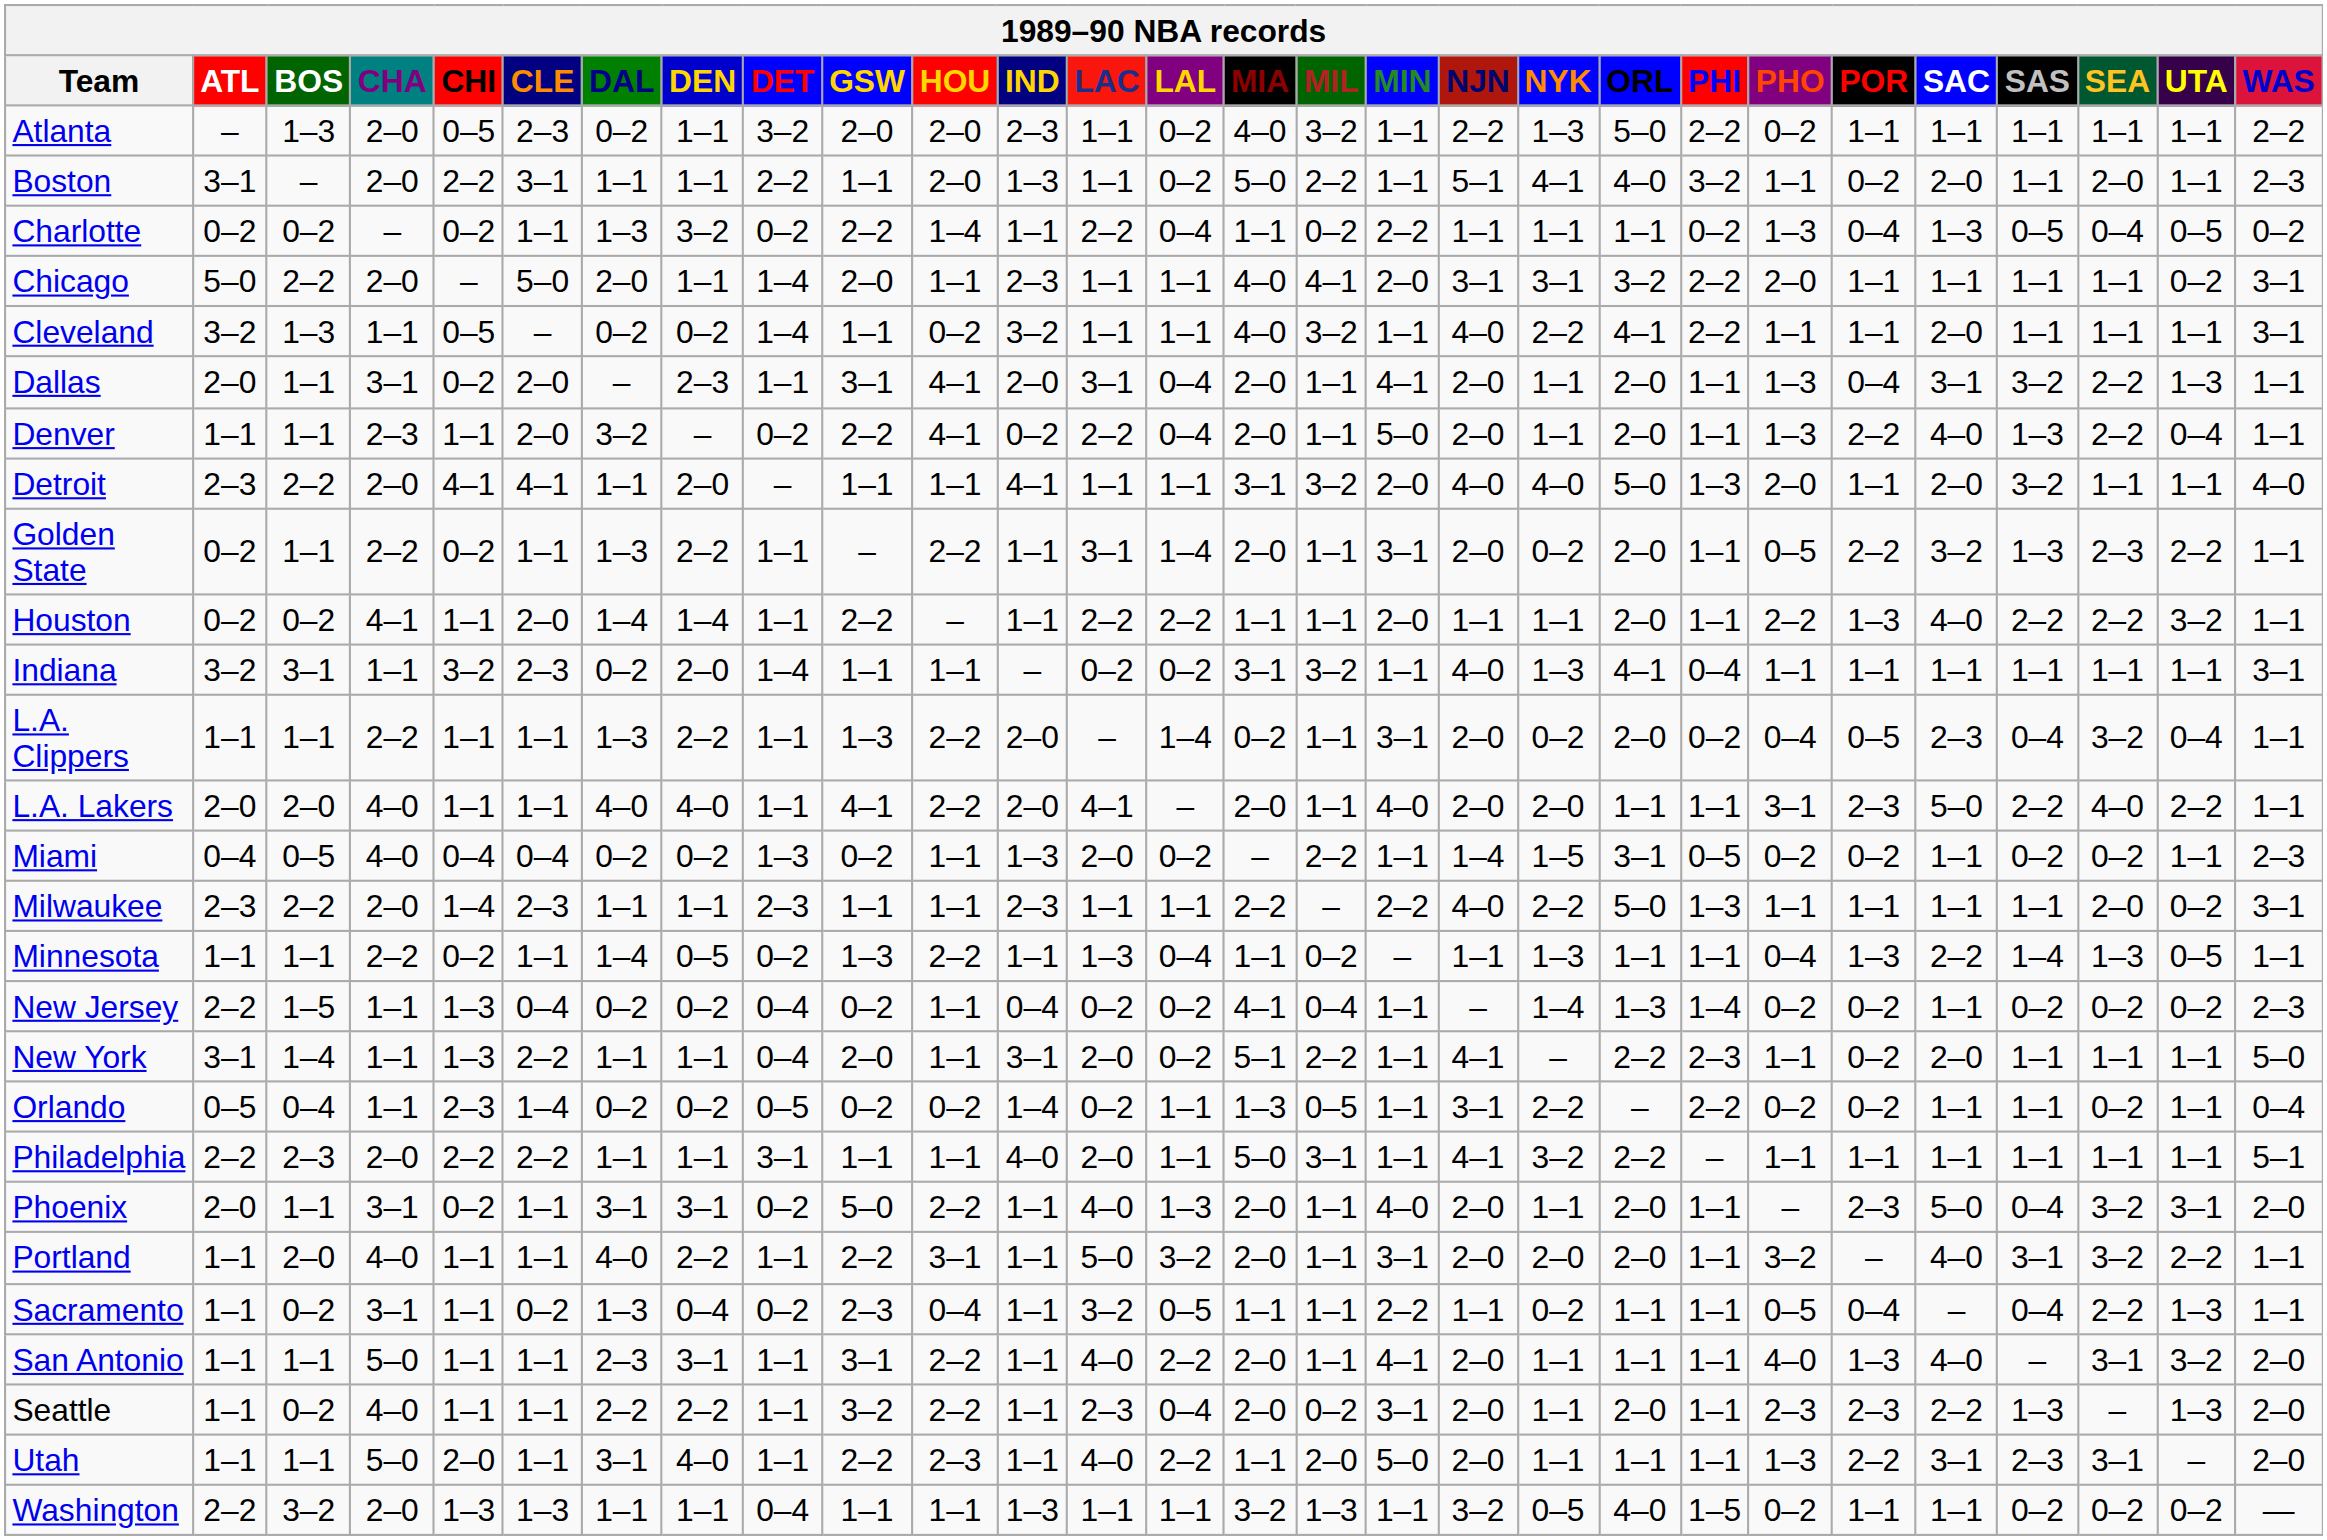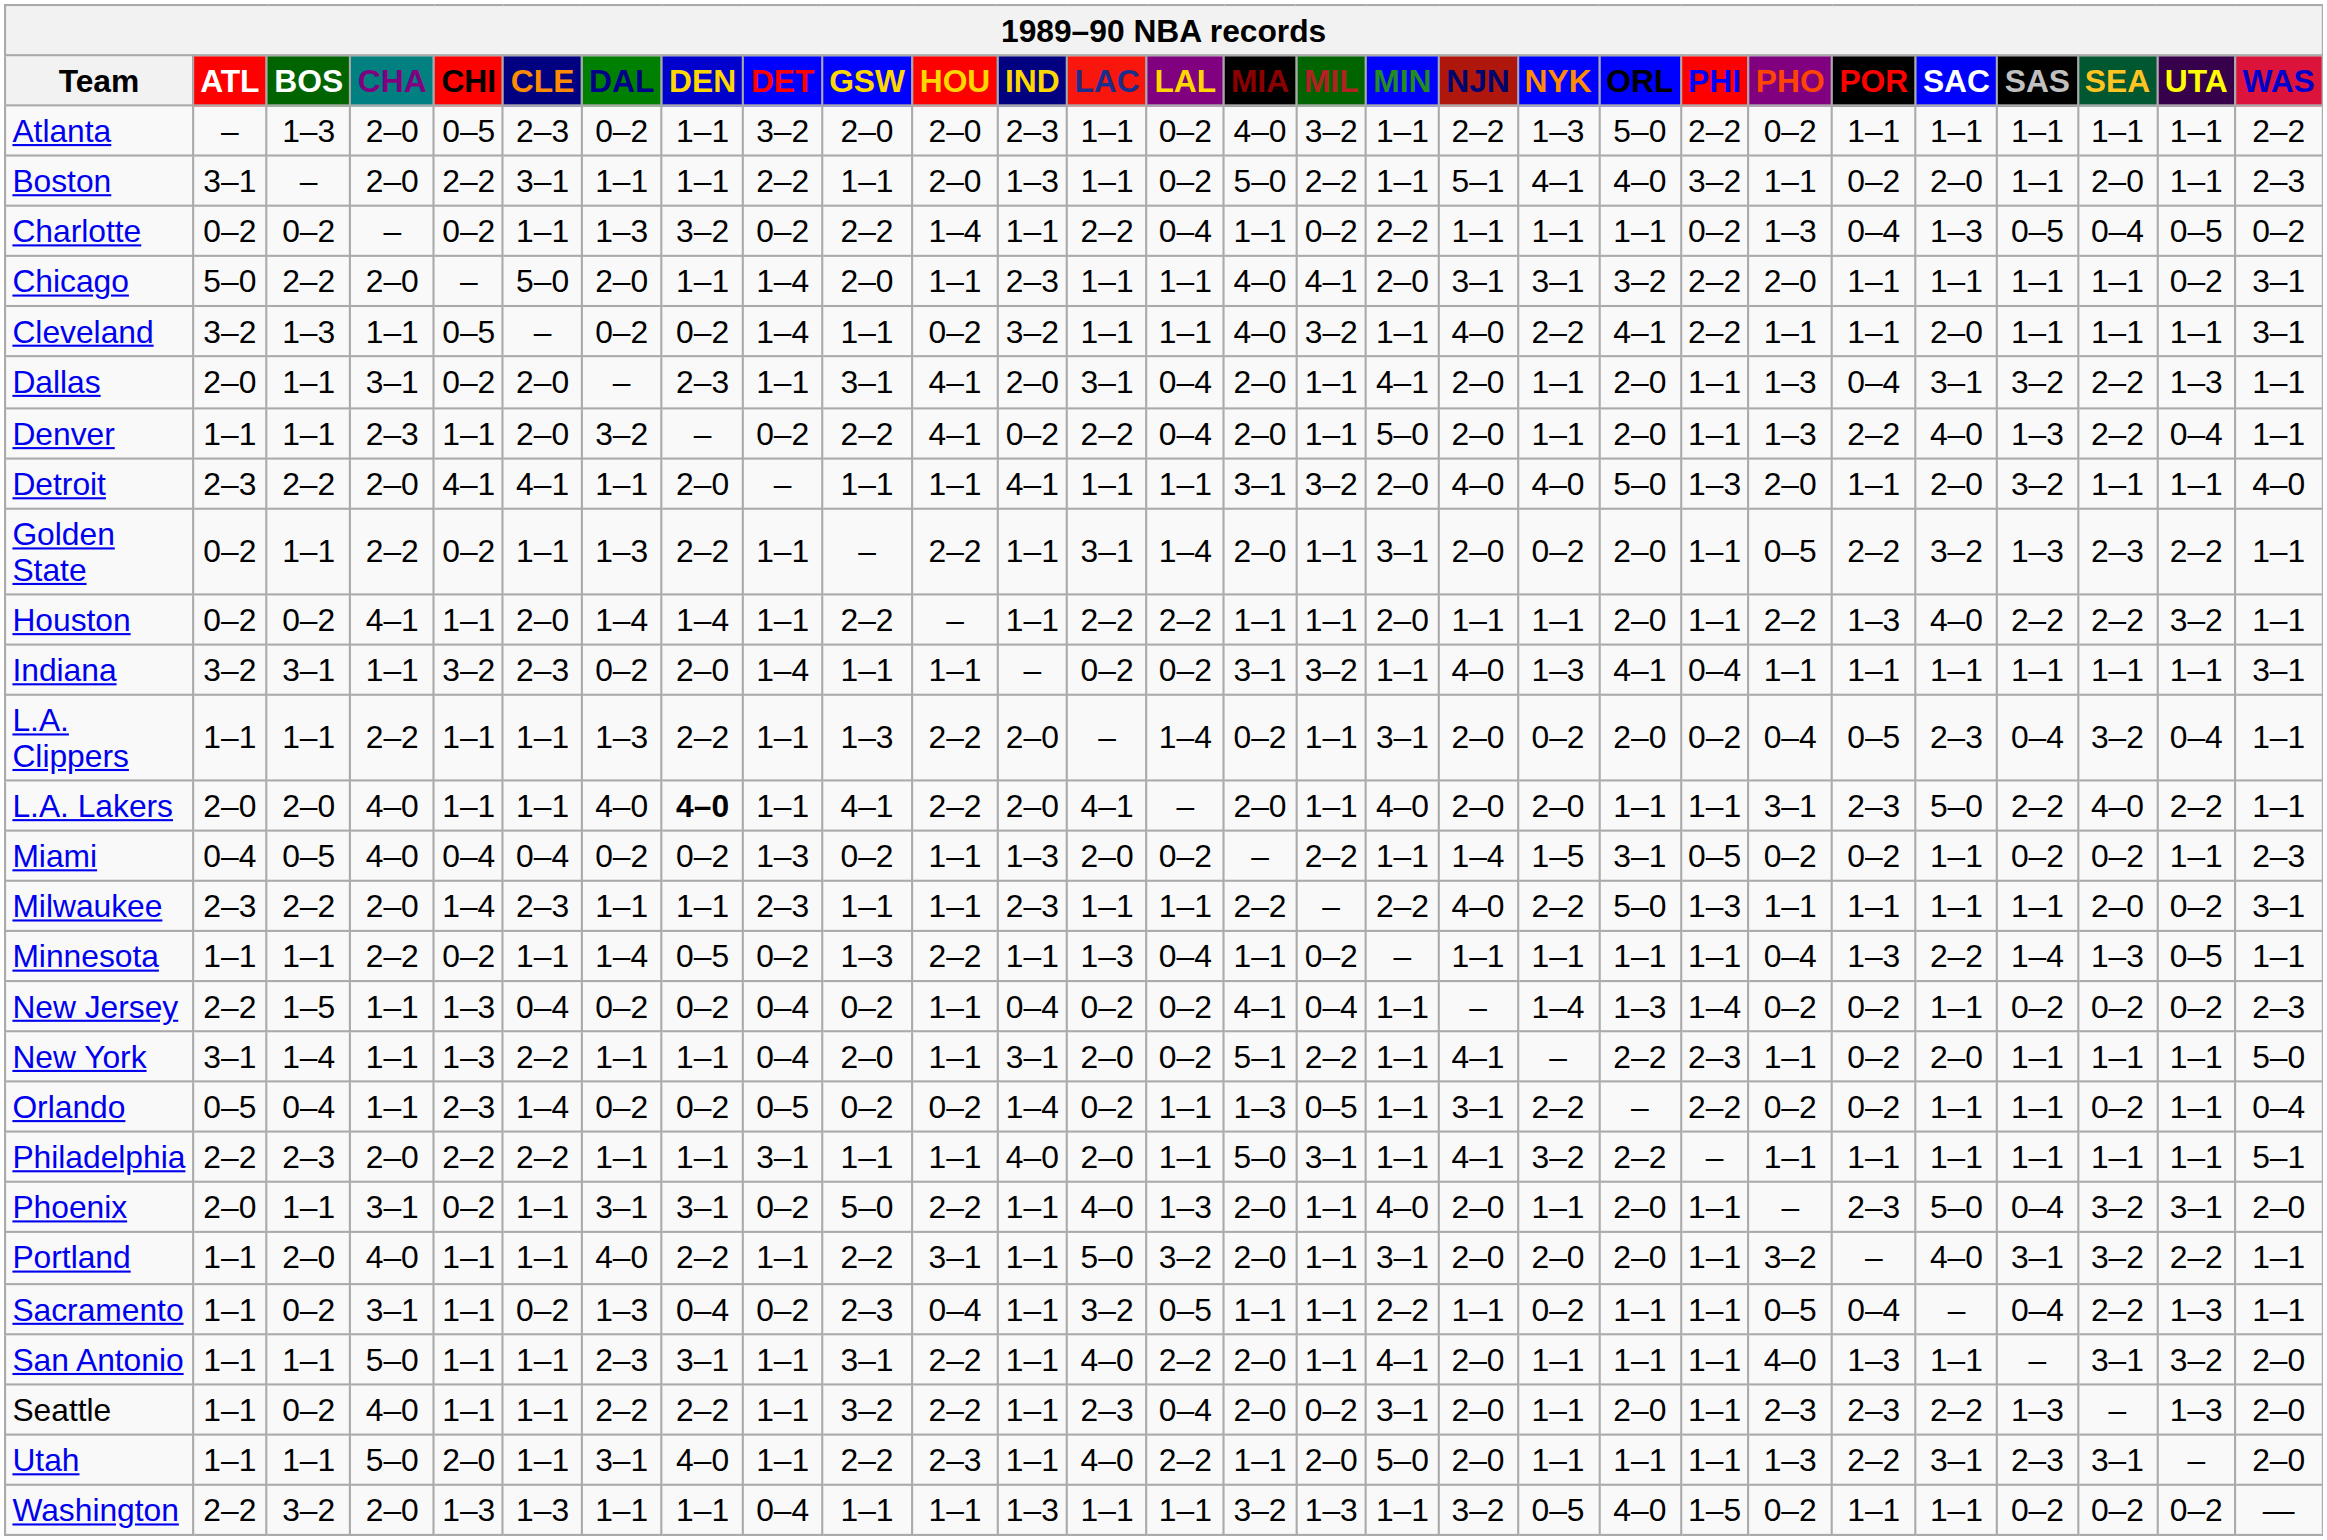L.A. Lakers | DEN: normal -> bold
Minnesota | NYK: 1–3 -> 1–1
San Antonio | SAC: 4–0 -> 1–1
